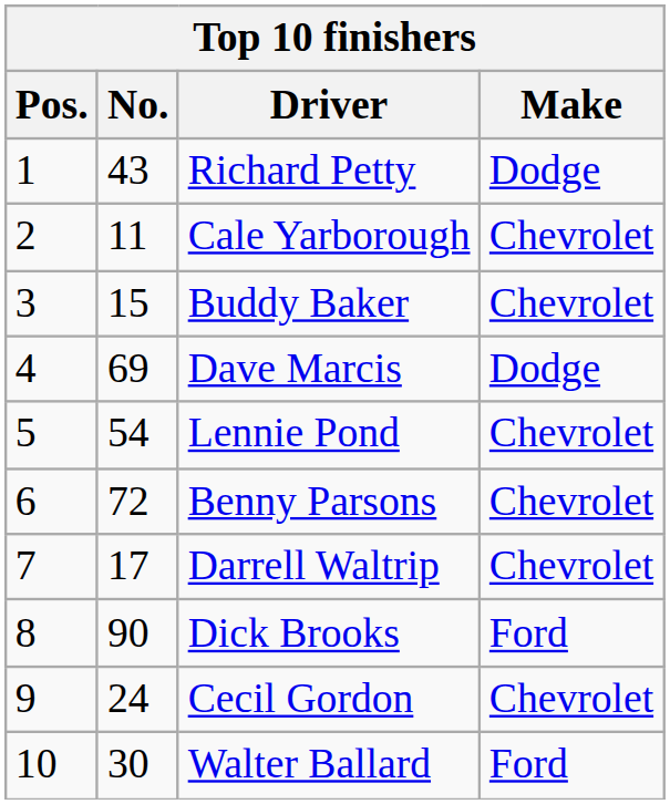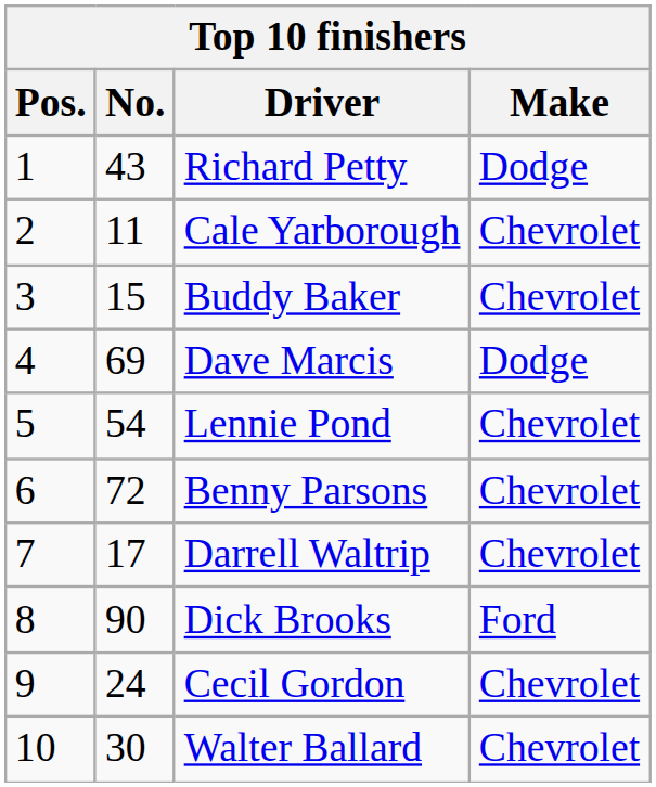Walter Ballard | Make: Ford -> Chevrolet
